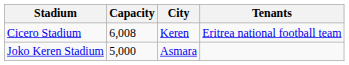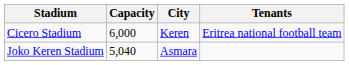Cicero Stadium | Capacity: 6,008 -> 6,000
Joko Keren Stadium | Capacity: 5,000 -> 5,040
